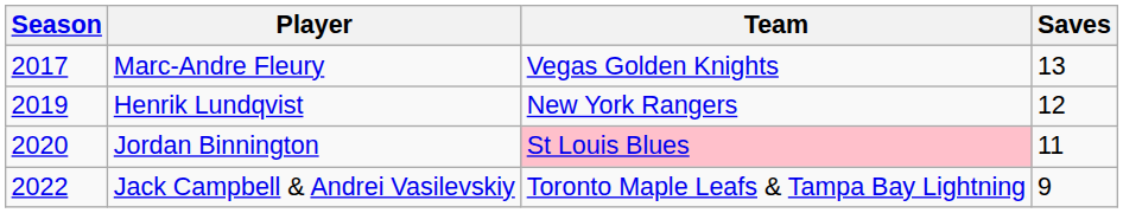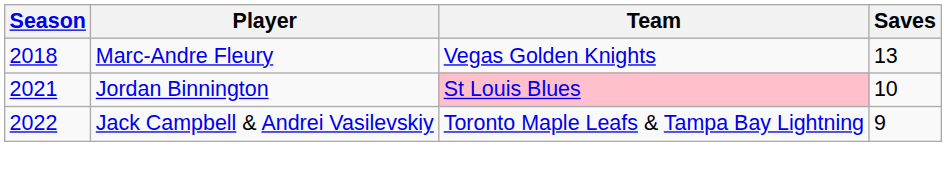Marc-Andre Fleury | Season: 2017 -> 2018
- row: 2019 | Henrik Lundqvist | New York Rangers | 12
Jordan Binnington | Season: 2020 -> 2021
Jordan Binnington | Saves: 11 -> 10
